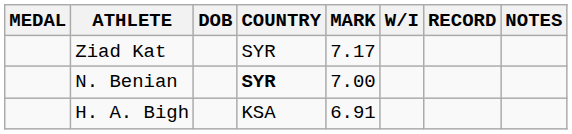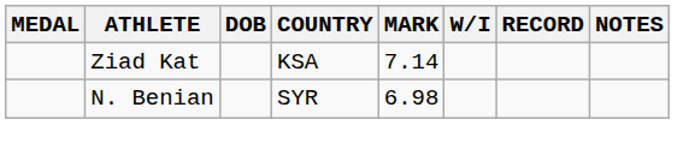Ziad Kat | COUNTRY: SYR -> KSA
Ziad Kat | MARK: 7.17 -> 7.14
N. Benian | COUNTRY: bold -> normal
N. Benian | MARK: 7.00 -> 6.98
- row: H. A. Bigh | KSA | 6.91
